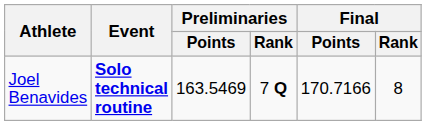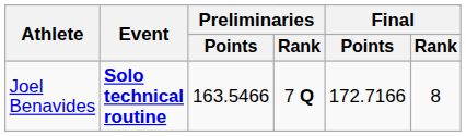Joel Benavides | Preliminaries / Points: 163.5469 -> 163.5466
Joel Benavides | Final / Points: 170.7166 -> 172.7166
